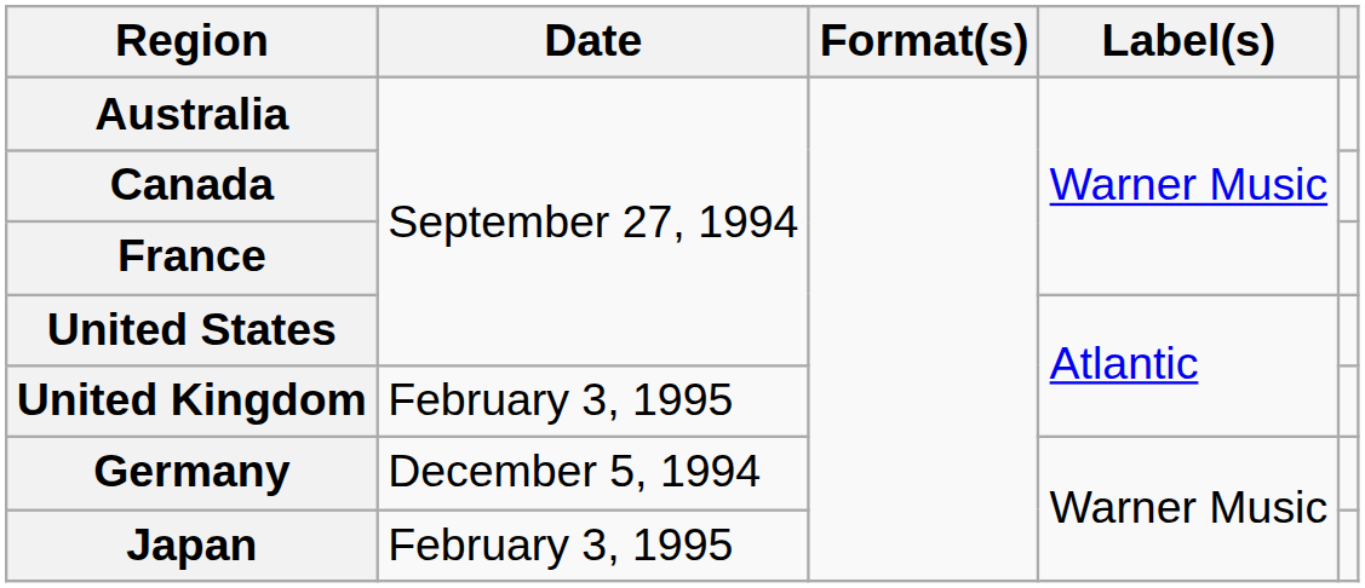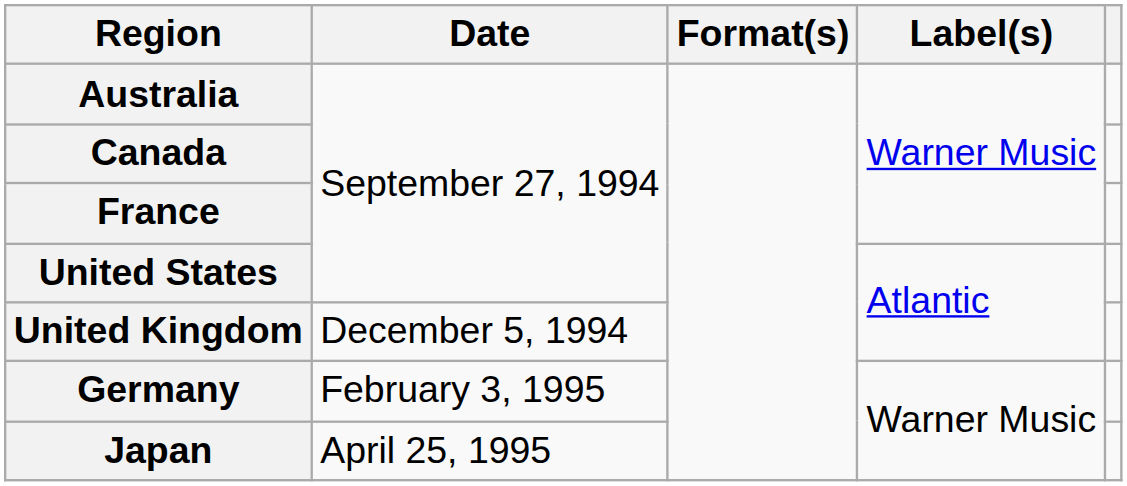United Kingdom | Date: February 3, 1995 -> December 5, 1994
Germany | Date: December 5, 1994 -> February 3, 1995
Japan | Date: February 3, 1995 -> April 25, 1995
